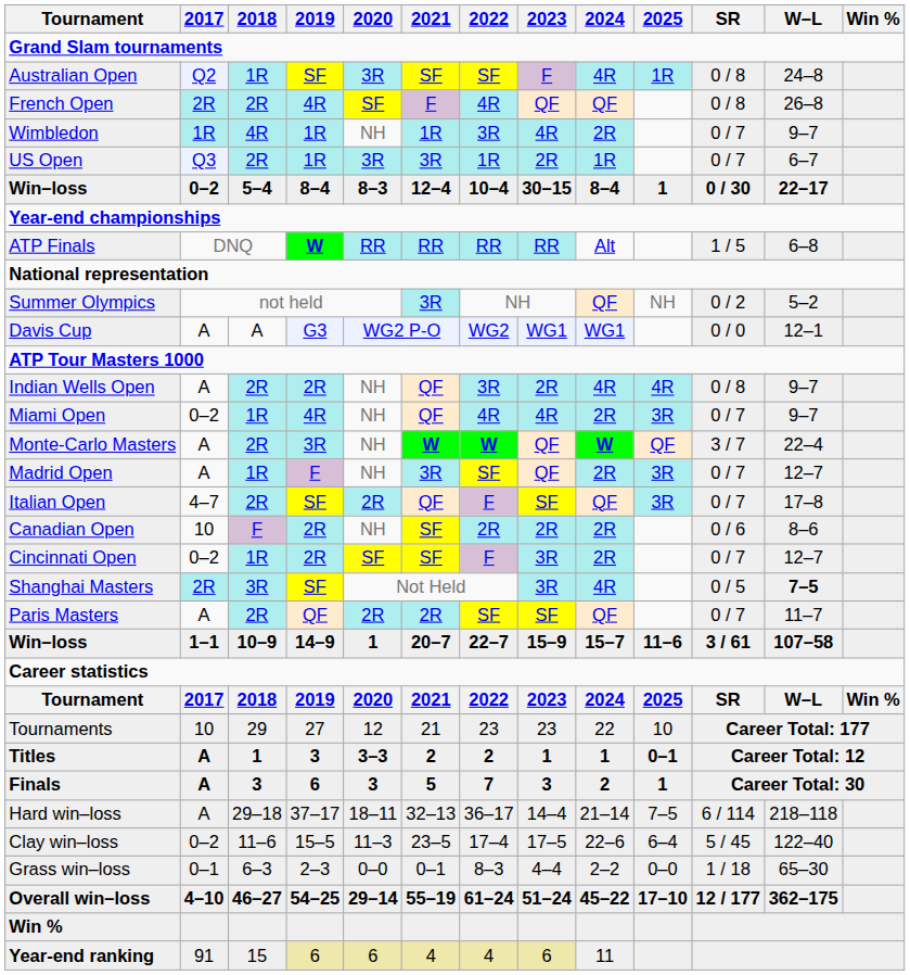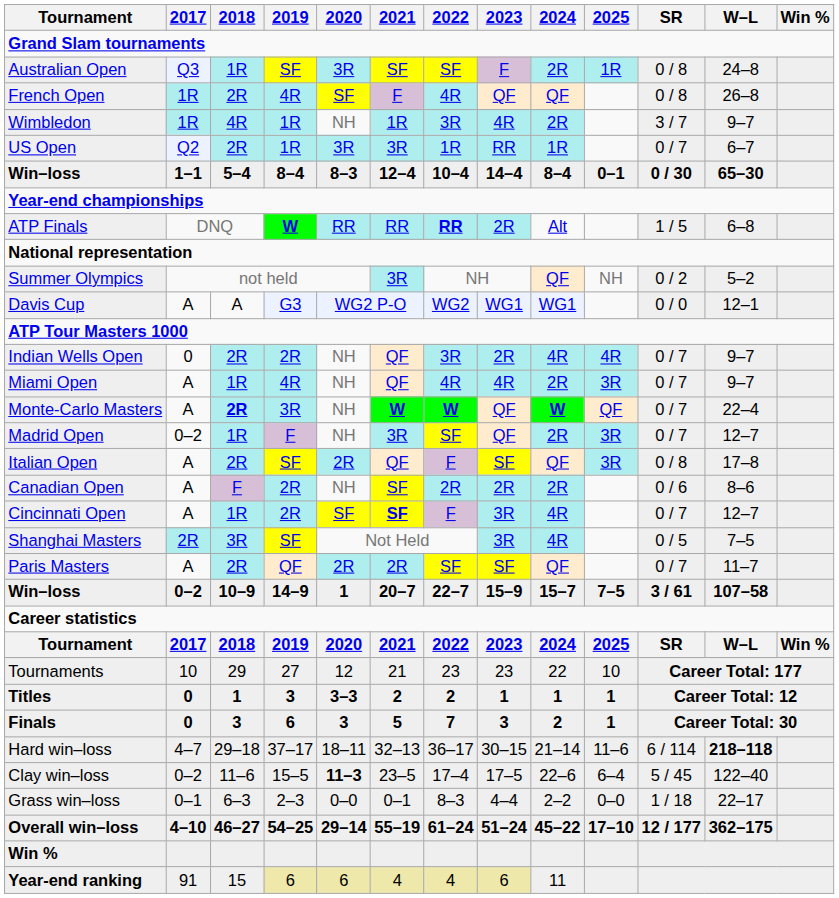Australian Open | 2017: Q2 -> Q3
Australian Open | 2024: 4R -> 2R
French Open | 2017: 2R -> 1R
Wimbledon | SR: 0 / 7 -> 3 / 7
US Open | 2017: Q3 -> Q2
US Open | 2023: 2R -> RR
Win–loss / 8–4 | 2017: 0–2 -> 1–1
Win–loss / 8–4 | 2023: 30–15 -> 14–4
Win–loss / 8–4 | 2025: 1 -> 0–1
Win–loss / 8–4 | W–L: 22–17 -> 65–30
ATP Finals | 2022: normal -> bold
ATP Finals | 2023: RR -> 2R
Indian Wells Open | 2017: A -> 0
Indian Wells Open | SR: 0 / 8 -> 0 / 7
Miami Open | 2017: 0–2 -> A
Monte-Carlo Masters | 2018: normal -> bold
Monte-Carlo Masters | SR: 3 / 7 -> 0 / 7
Madrid Open | 2017: A -> 0–2
Italian Open | 2017: 4–7 -> A
Italian Open | SR: 0 / 7 -> 0 / 8
Canadian Open | 2017: 10 -> A
Cincinnati Open | 2017: 0–2 -> A
Cincinnati Open | 2021: normal -> bold
Cincinnati Open | 2024: 2R -> 4R
Shanghai Masters | W–L: bold -> normal
Win–loss / 14–9 | 2017: 1–1 -> 0–2
Win–loss / 14–9 | 2025: 11–6 -> 7–5
Titles | 2017: A -> 0
Titles | 2025: 0–1 -> 1
Finals | 2017: A -> 0
Hard win–loss | 2017: A -> 4–7
Hard win–loss | 2023: 14–4 -> 30–15
Hard win–loss | 2025: 7–5 -> 11–6
Hard win–loss | W–L: normal -> bold
Clay win–loss | 2020: normal -> bold
Grass win–loss | W–L: 65–30 -> 22–17
